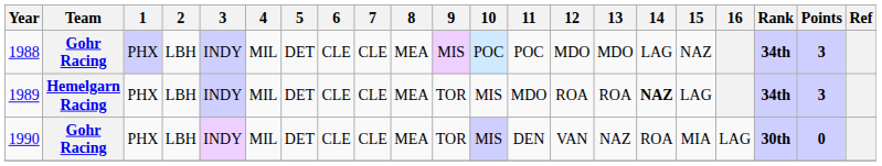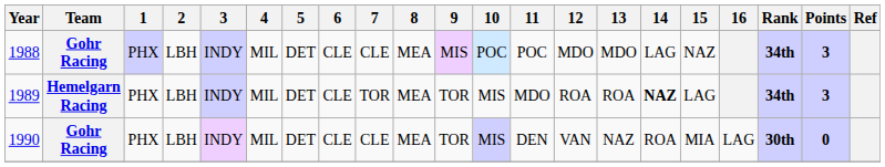1989 | 7: CLE -> TOR
